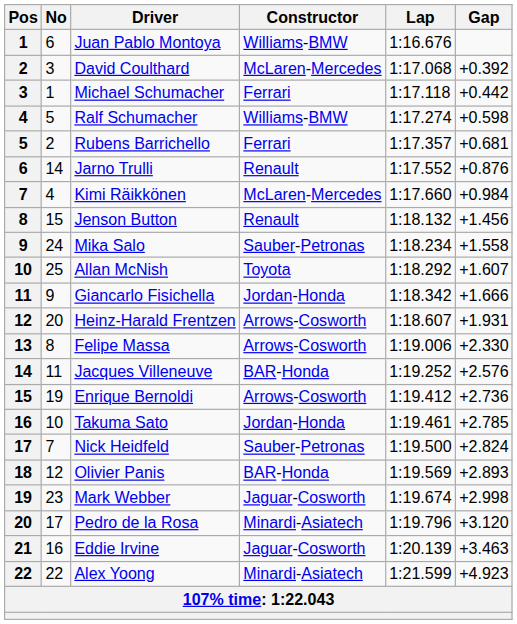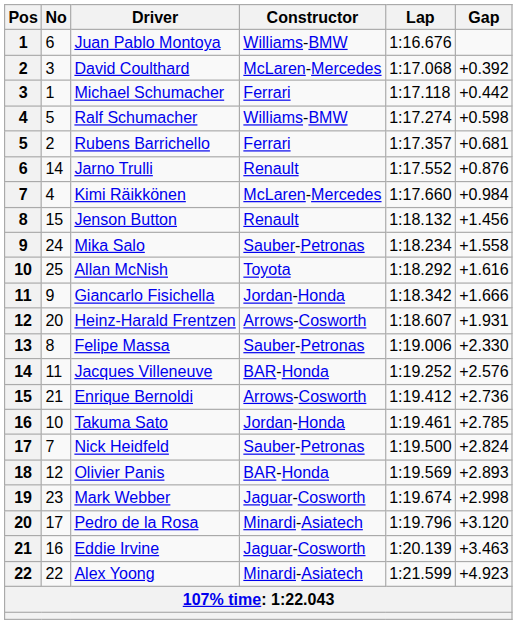Allan McNish | Gap: +1.607 -> +1.616
Felipe Massa | Constructor: Arrows-Cosworth -> Sauber-Petronas
Enrique Bernoldi | No: 19 -> 21
